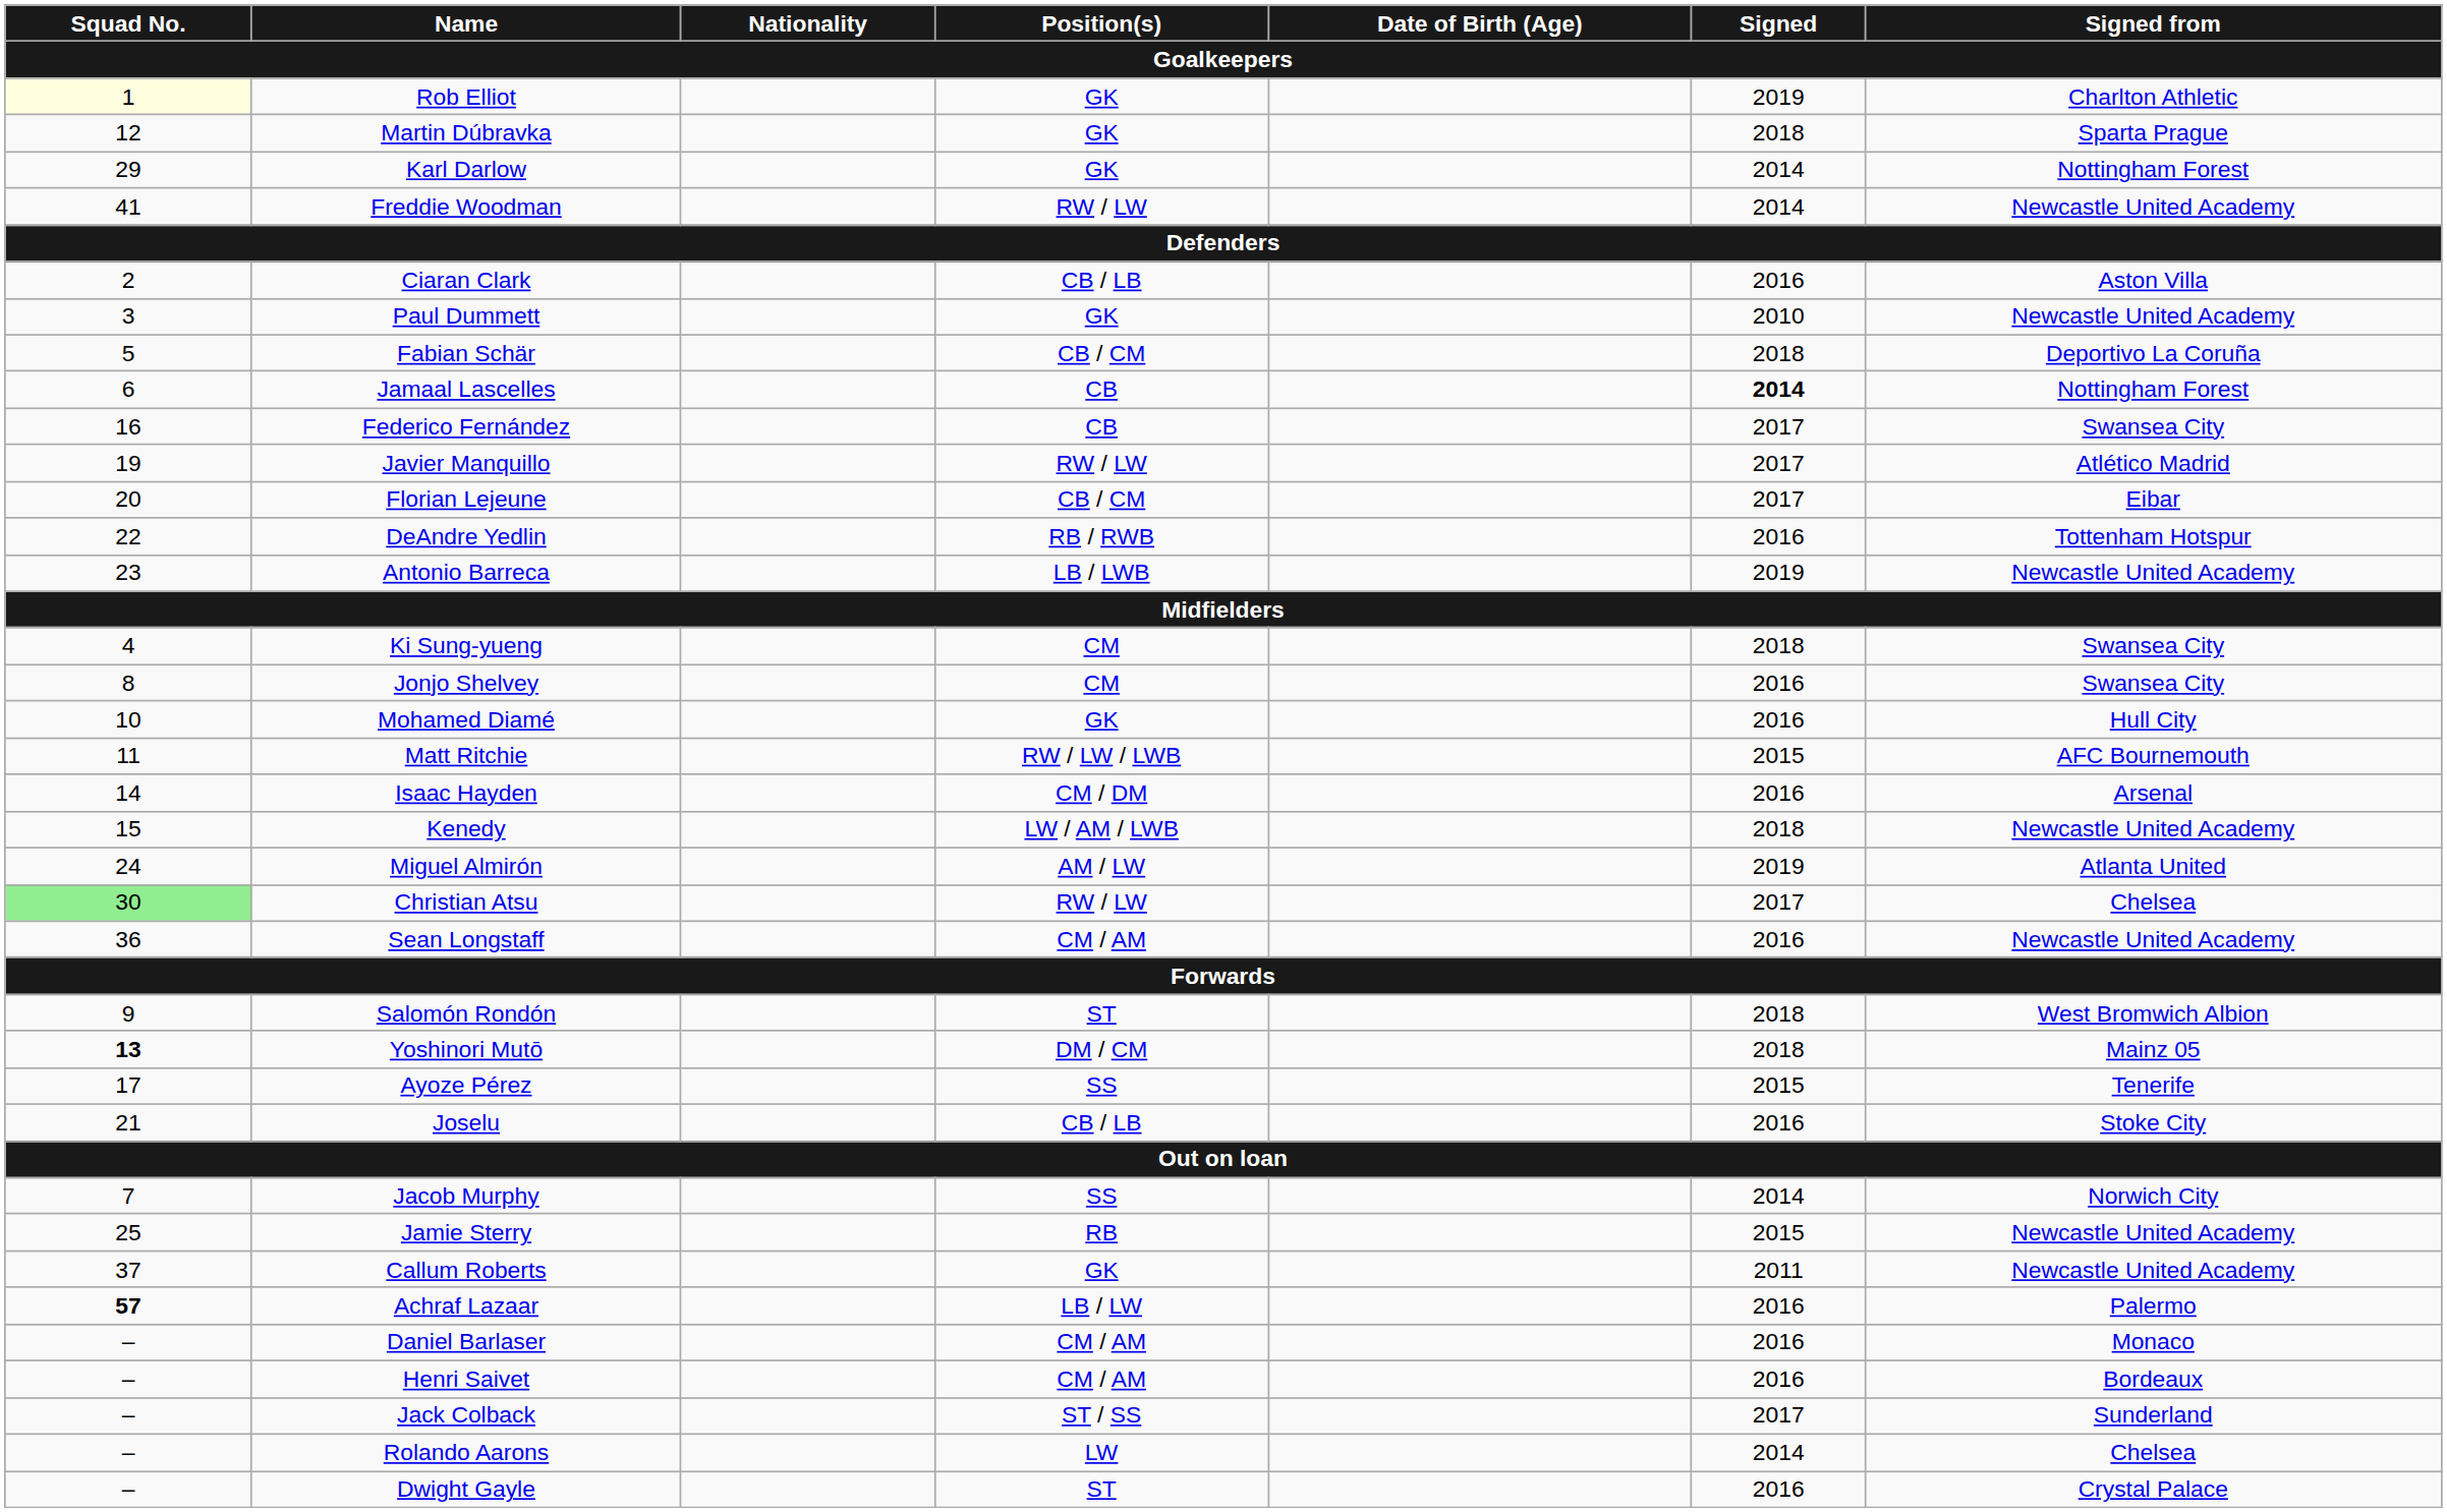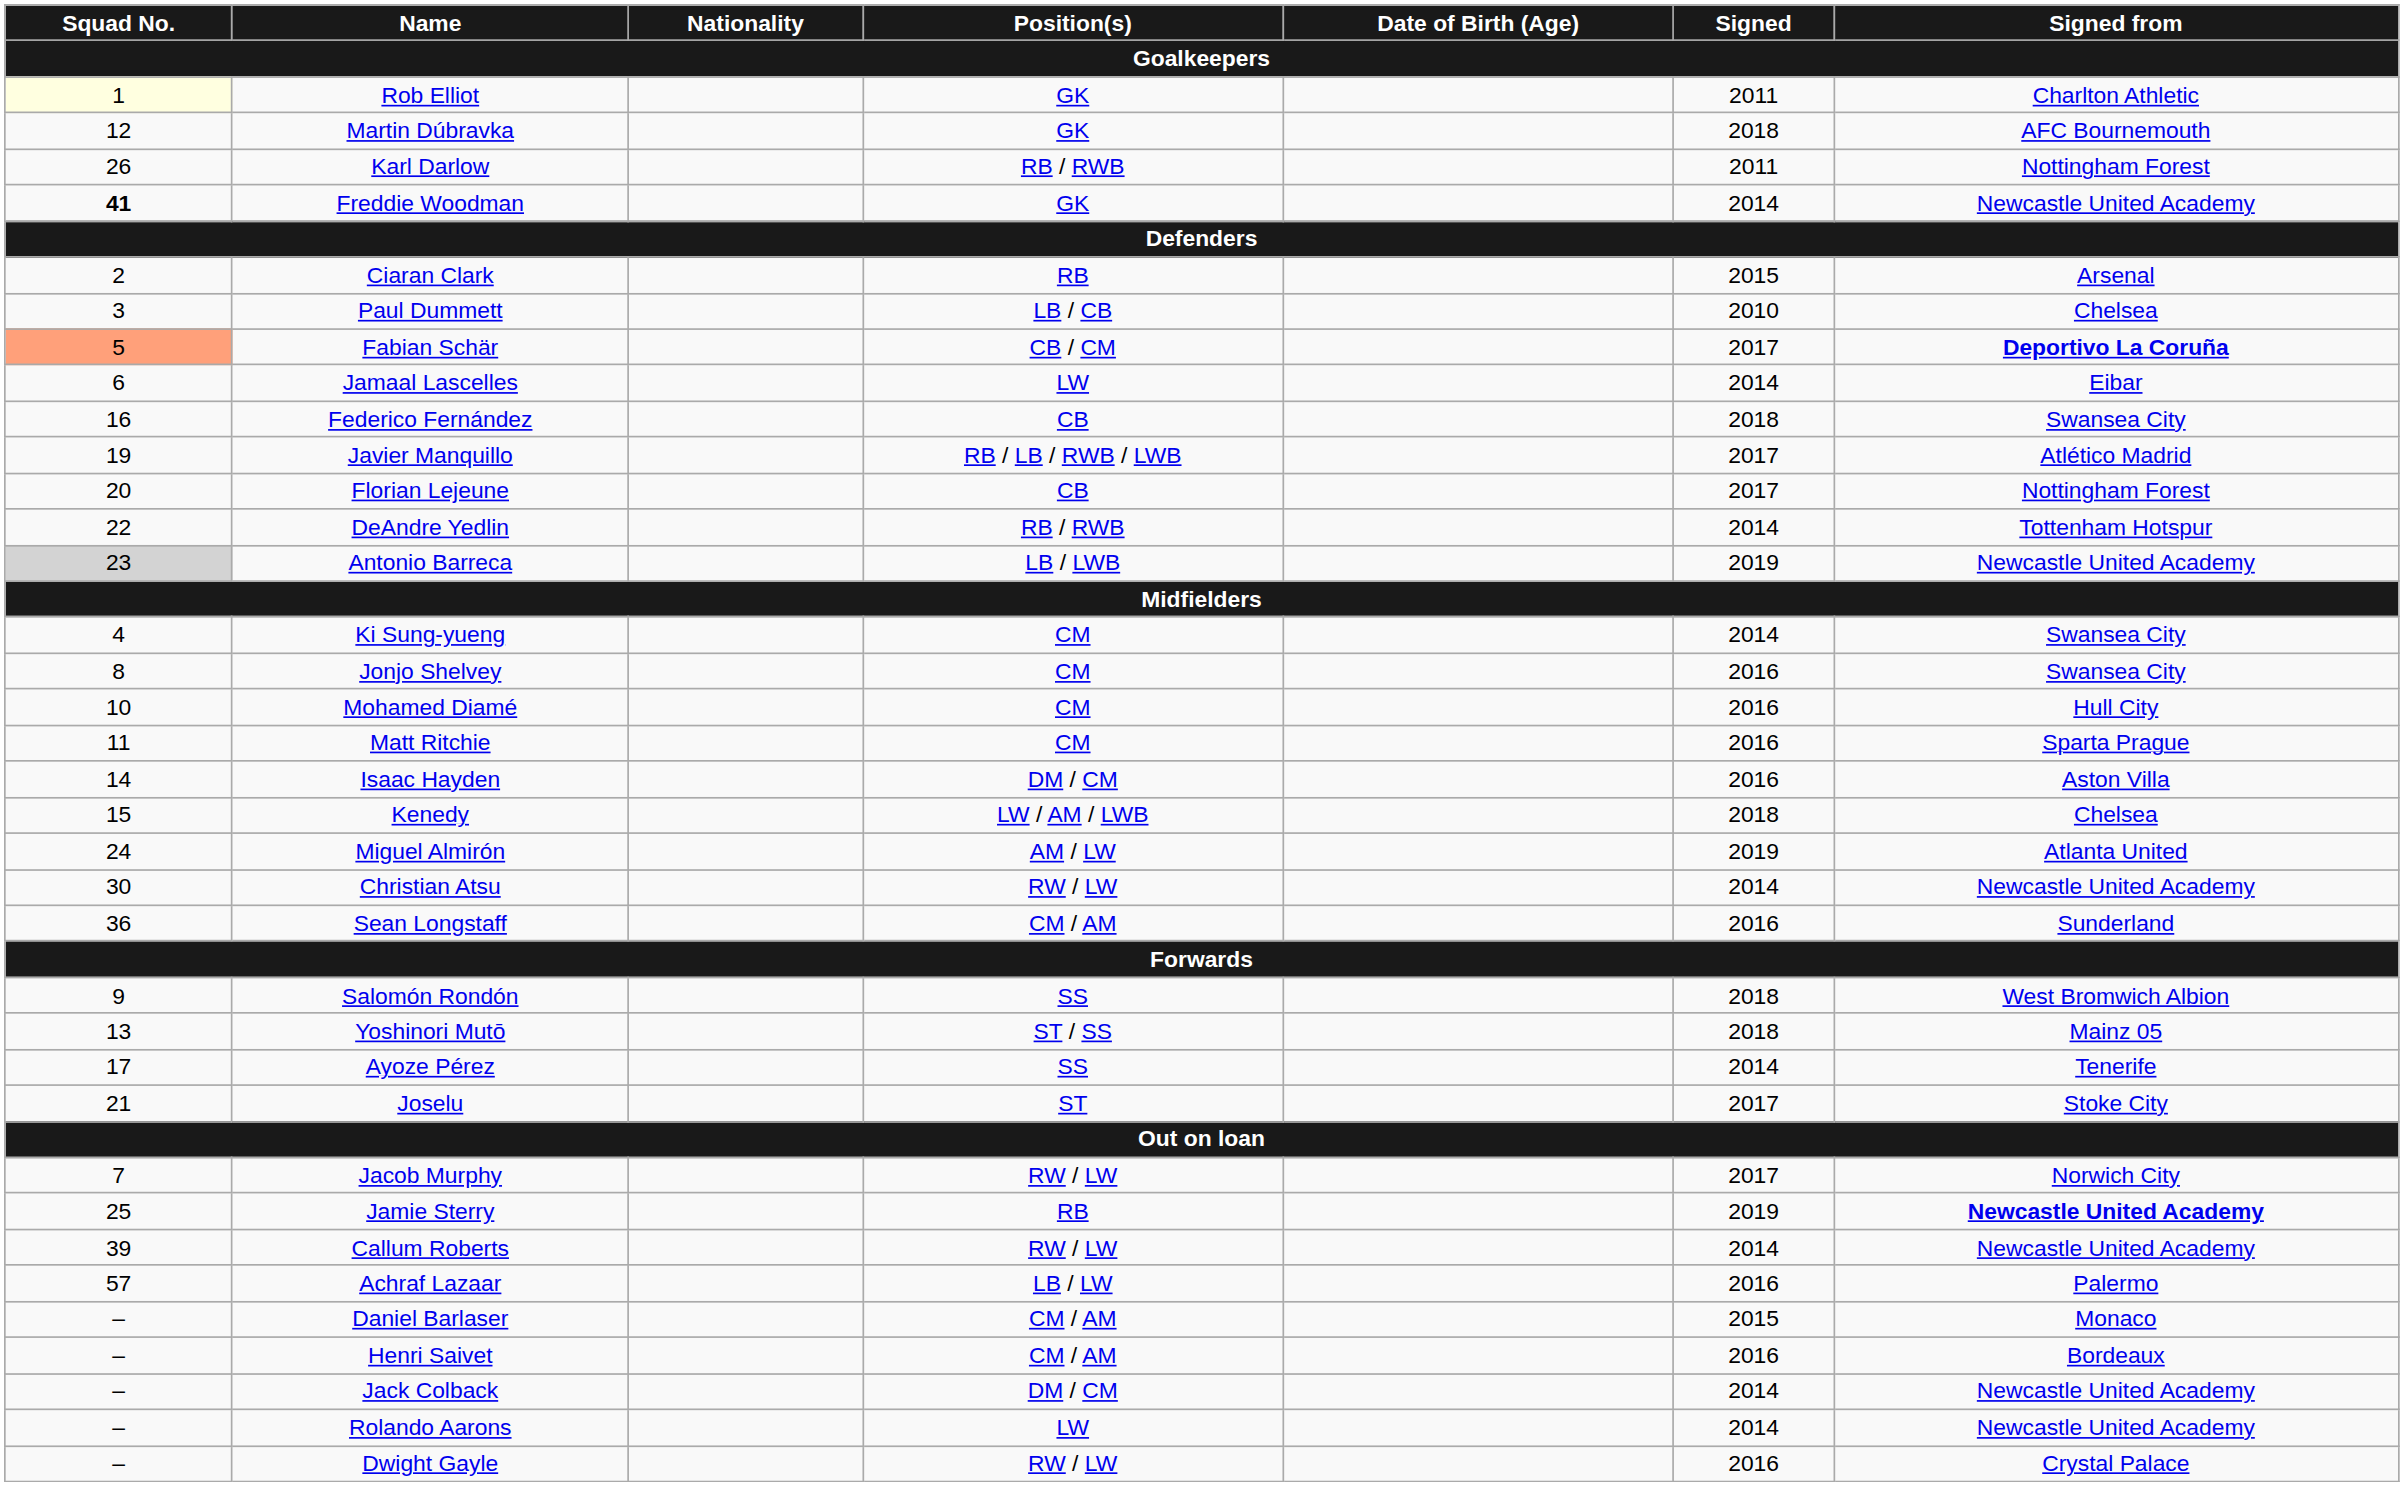Rob Elliot | Signed: 2019 -> 2011
Martin Dúbravka | Signed from: Sparta Prague -> AFC Bournemouth
Karl Darlow | Squad No.: 29 -> 26
Karl Darlow | Position(s): GK -> RB / RWB
Karl Darlow | Signed: 2014 -> 2011
Freddie Woodman | Squad No.: normal -> bold
Freddie Woodman | Position(s): RW / LW -> GK
Ciaran Clark | Position(s): CB / LB -> RB
Ciaran Clark | Signed: 2016 -> 2015
Ciaran Clark | Signed from: Aston Villa -> Arsenal
Paul Dummett | Position(s): GK -> LB / CB
Paul Dummett | Signed from: Newcastle United Academy -> Chelsea
Fabian Schär | Squad No.: no background -> lightsalmon background
Fabian Schär | Signed: 2018 -> 2017
Fabian Schär | Signed from: normal -> bold
Jamaal Lascelles | Position(s): CB -> LW
Jamaal Lascelles | Signed: bold -> normal
Jamaal Lascelles | Signed from: Nottingham Forest -> Eibar
Federico Fernández | Signed: 2017 -> 2018
Javier Manquillo | Position(s): RW / LW -> RB / LB / RWB / LWB
Florian Lejeune | Position(s): CB / CM -> CB
Florian Lejeune | Signed from: Eibar -> Nottingham Forest
DeAndre Yedlin | Signed: 2016 -> 2014
Antonio Barreca | Squad No.: no background -> lightgrey background
Ki Sung-yueng | Signed: 2018 -> 2014
Mohamed Diamé | Position(s): GK -> CM
Matt Ritchie | Position(s): RW / LW / LWB -> CM
Matt Ritchie | Signed: 2015 -> 2016
Matt Ritchie | Signed from: AFC Bournemouth -> Sparta Prague
Isaac Hayden | Position(s): CM / DM -> DM / CM
Isaac Hayden | Signed from: Arsenal -> Aston Villa
Kenedy | Signed from: Newcastle United Academy -> Chelsea
Christian Atsu | Squad No.: lightgreen background -> no background
Christian Atsu | Signed: 2017 -> 2014
Christian Atsu | Signed from: Chelsea -> Newcastle United Academy
Sean Longstaff | Signed from: Newcastle United Academy -> Sunderland
Salomón Rondón | Position(s): ST -> SS
Yoshinori Mutō | Squad No.: bold -> normal
Yoshinori Mutō | Position(s): DM / CM -> ST / SS
Ayoze Pérez | Signed: 2015 -> 2014
Joselu | Position(s): CB / LB -> ST
Joselu | Signed: 2016 -> 2017
Jacob Murphy | Position(s): SS -> RW / LW
Jacob Murphy | Signed: 2014 -> 2017
Jamie Sterry | Signed: 2015 -> 2019
Jamie Sterry | Signed from: normal -> bold
Callum Roberts | Squad No.: 37 -> 39
Callum Roberts | Position(s): GK -> RW / LW
Callum Roberts | Signed: 2011 -> 2014
Achraf Lazaar | Squad No.: bold -> normal
Daniel Barlaser | Signed: 2016 -> 2015
Jack Colback | Position(s): ST / SS -> DM / CM
Jack Colback | Signed: 2017 -> 2014
Jack Colback | Signed from: Sunderland -> Newcastle United Academy
Rolando Aarons | Signed from: Chelsea -> Newcastle United Academy
Dwight Gayle | Position(s): ST -> RW / LW
